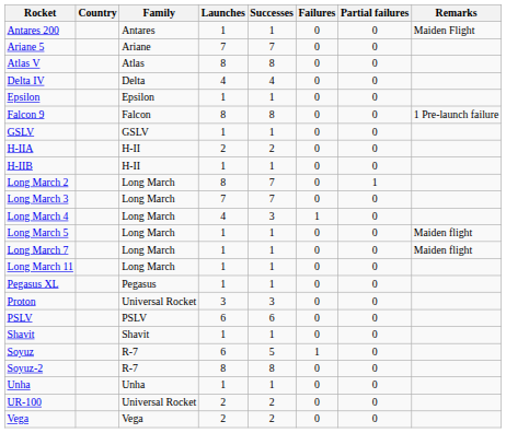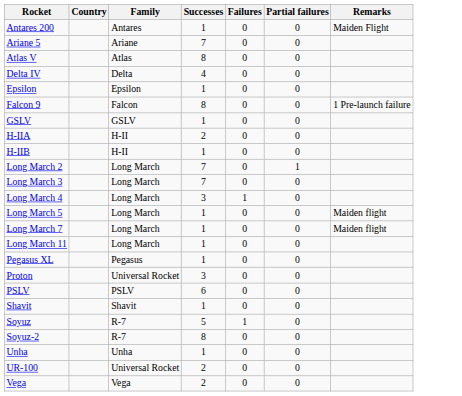- column: Launches | 1 | 7 | 8 | 4 | 1 | 8 | 1 | 2 | 1 | 8 | 7 | 4 | 1 | 1 | 1 | 1 | 3 | 6 | 1 | 6 | 8 | 1 | 2 | 2
